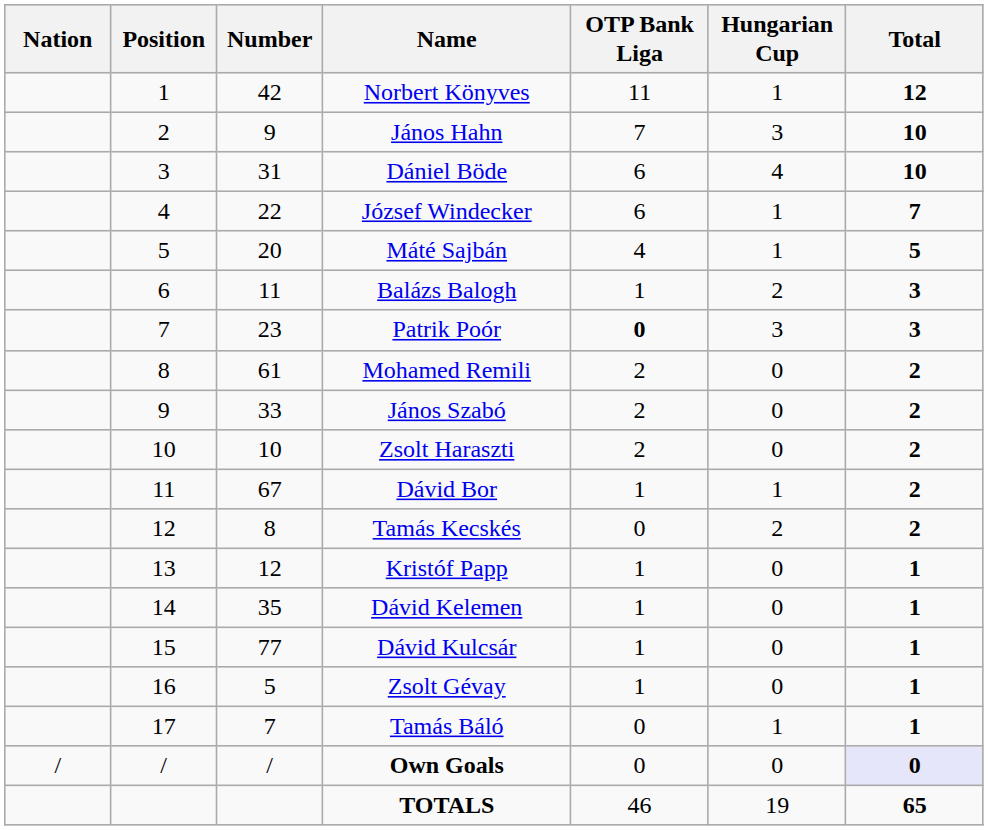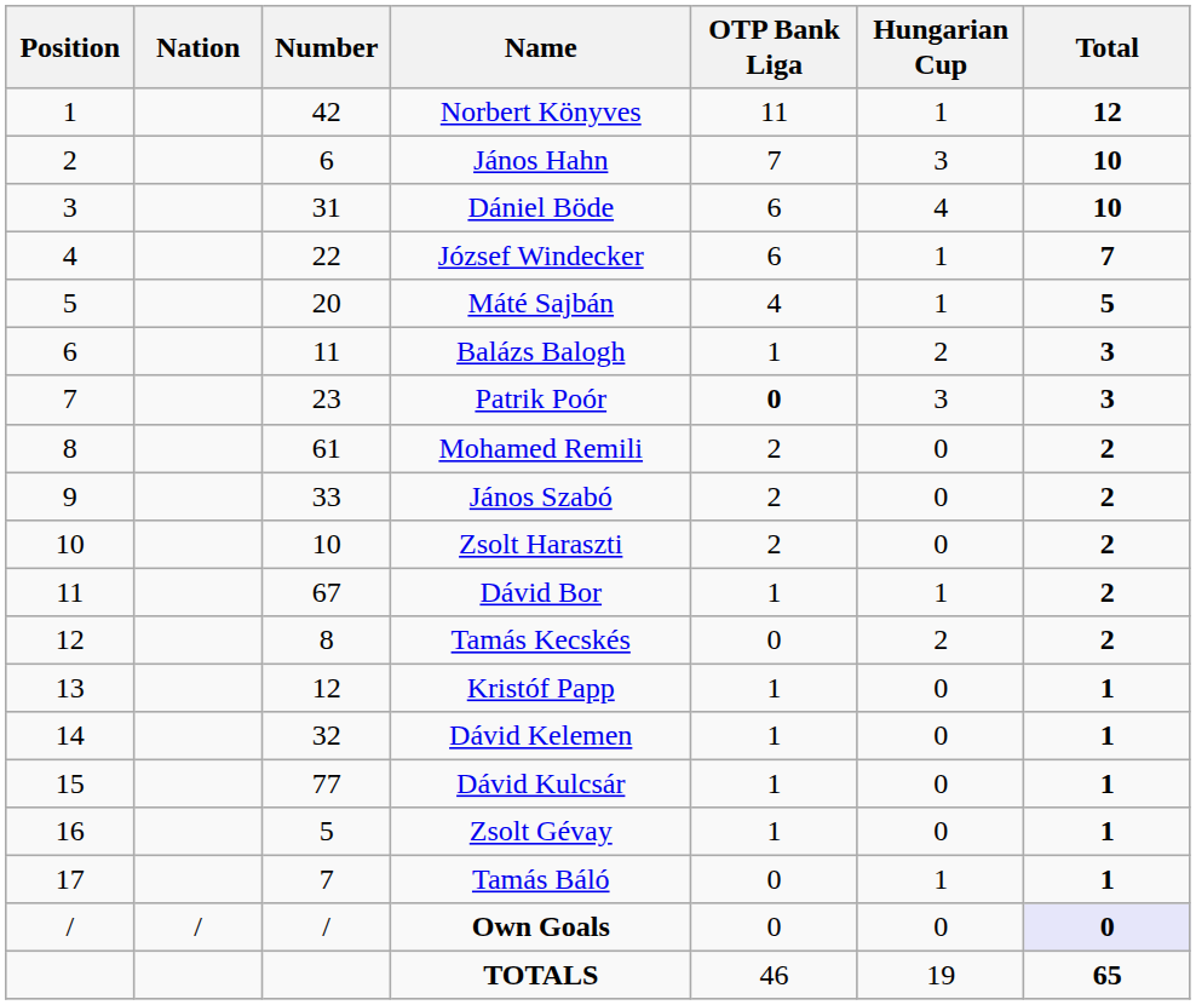columns swapped: Position <-> Nation
János Hahn | Number: 9 -> 6
Dávid Kelemen | Number: 35 -> 32
